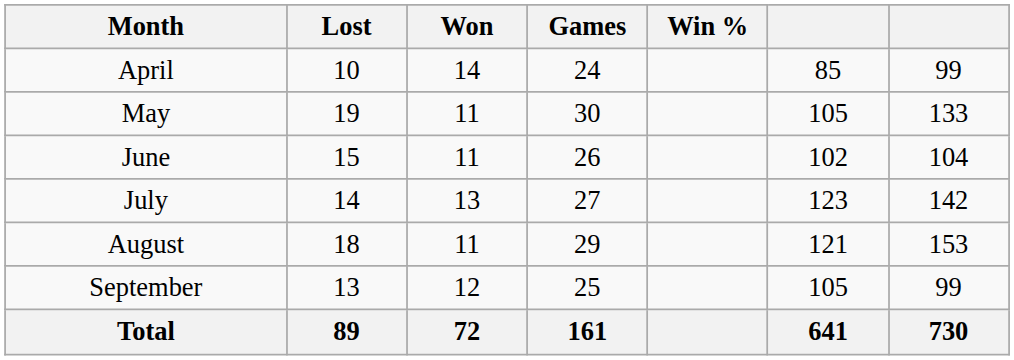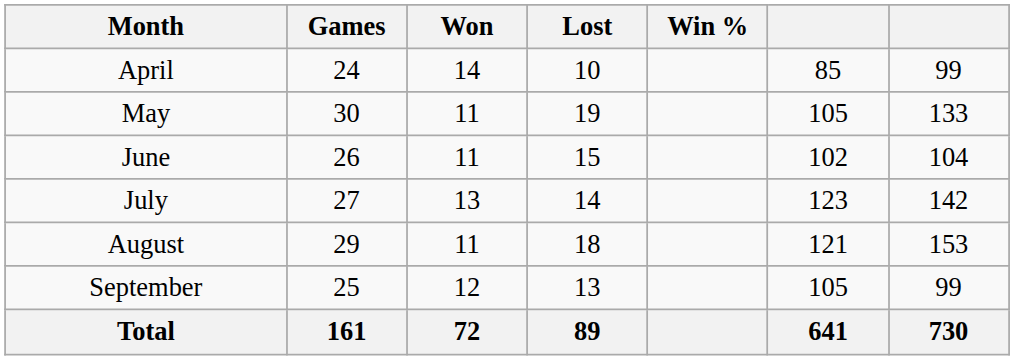columns swapped: Games <-> Lost
